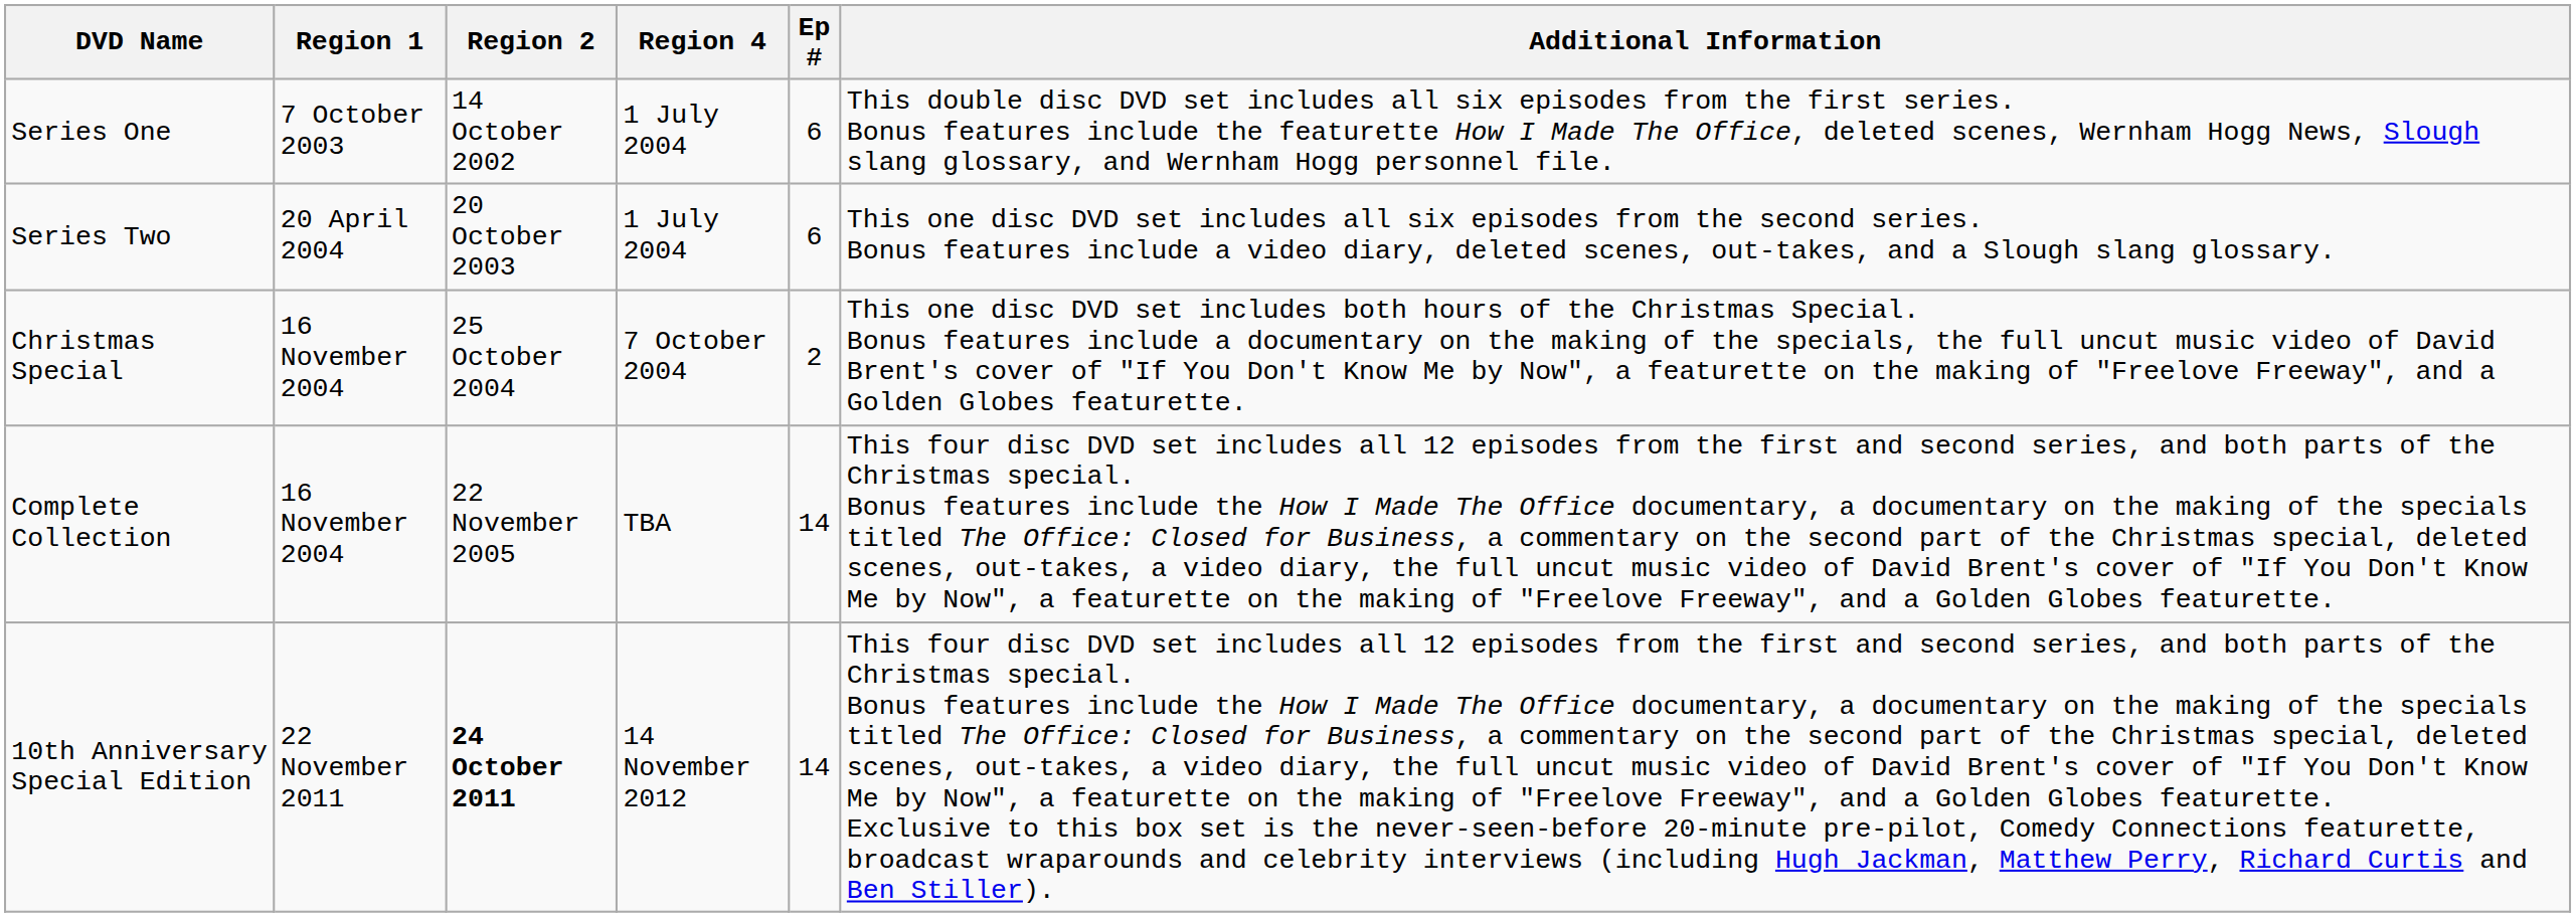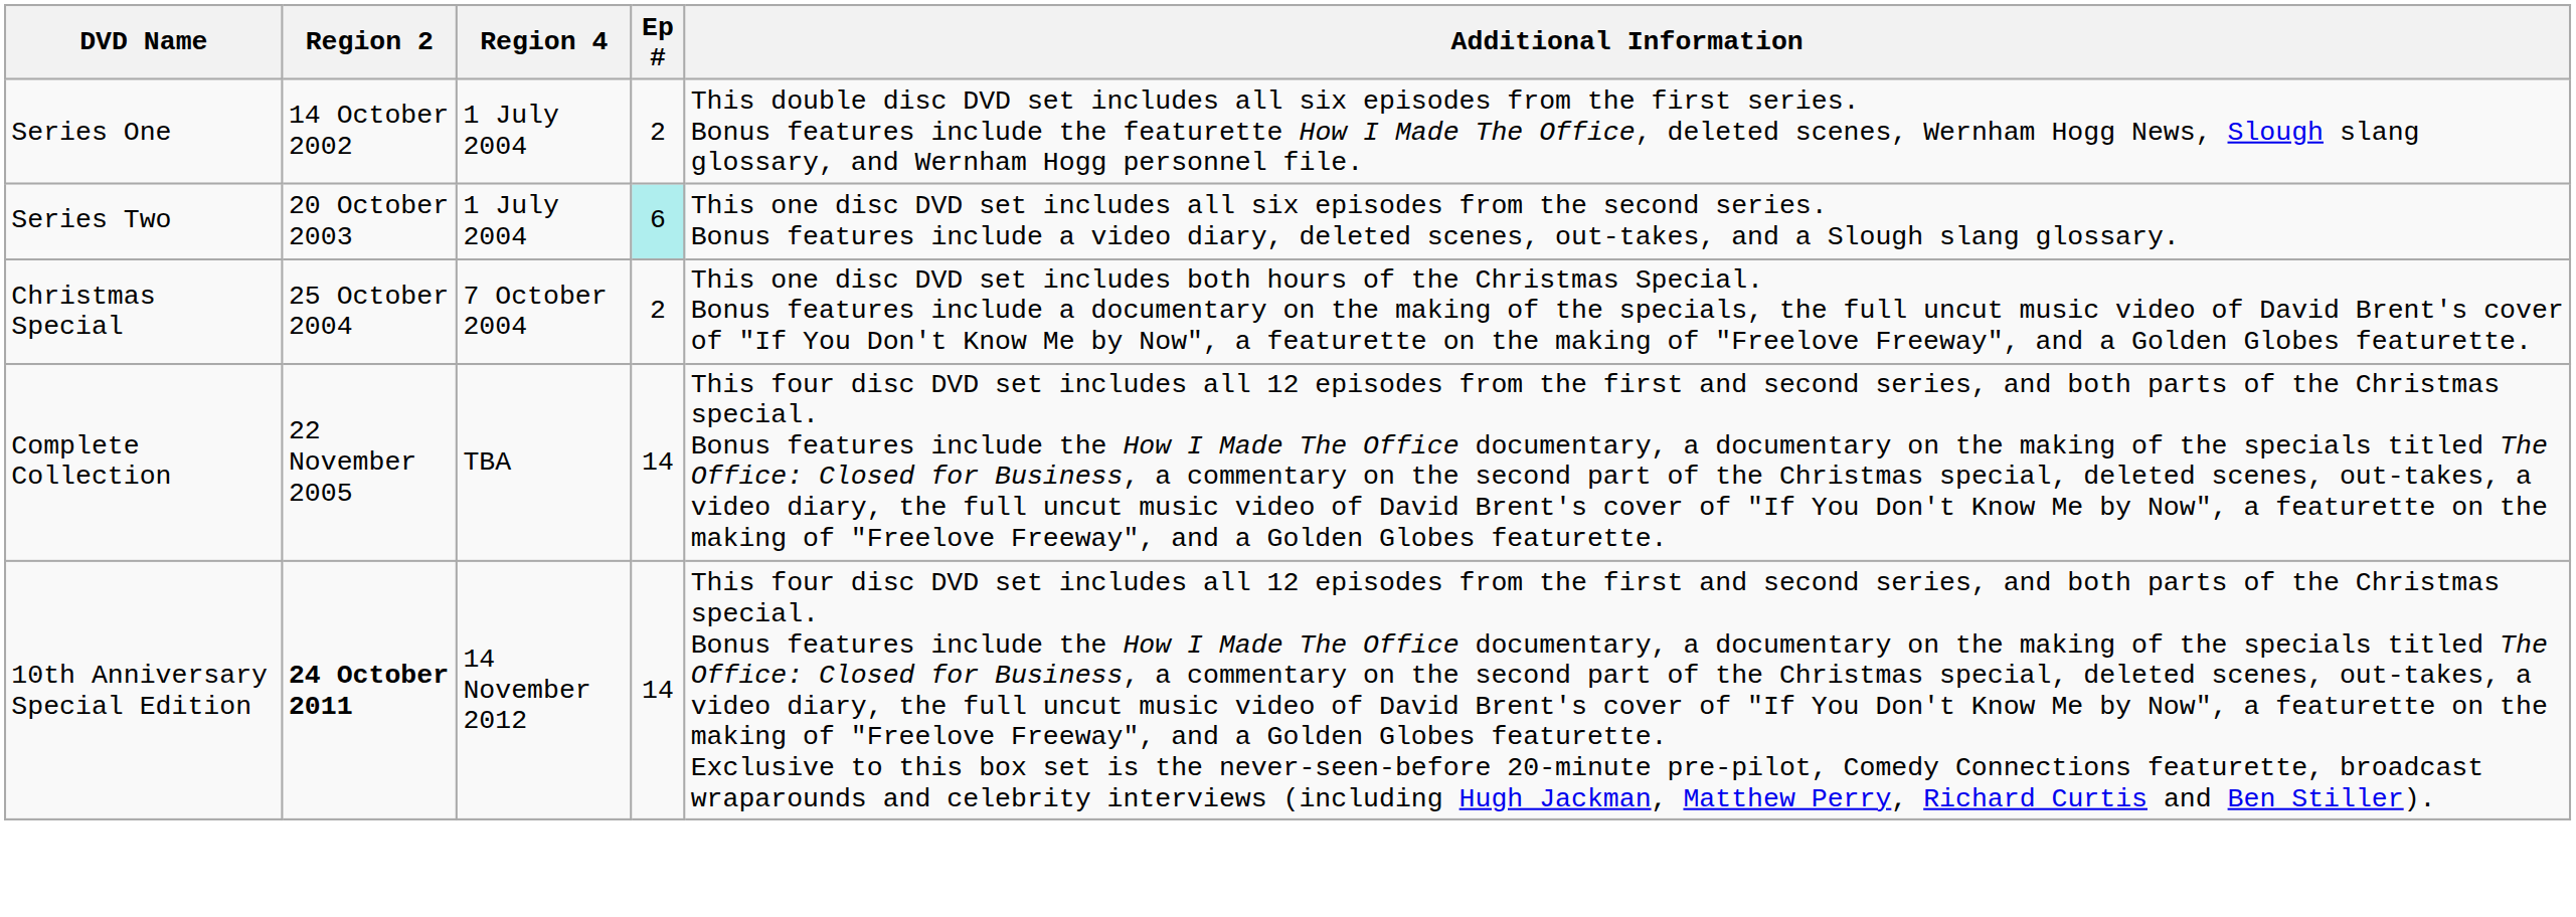- column: Region 1 | 7 October 2003 | 20 April 2004 | 16 November 2004 | 16 November 2004 | 22 November 2011
Series One | Ep #: 6 -> 2
Series Two | Ep #: no background -> paleturquoise background
